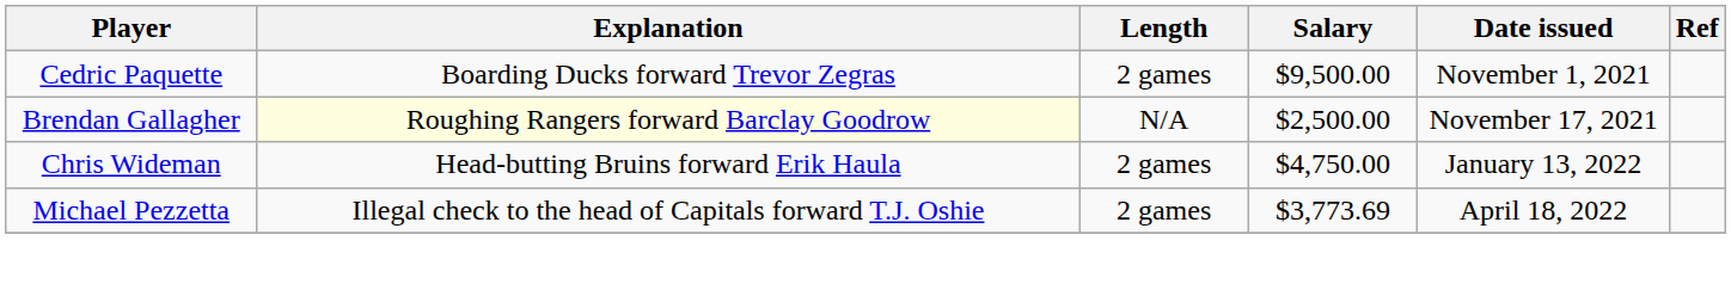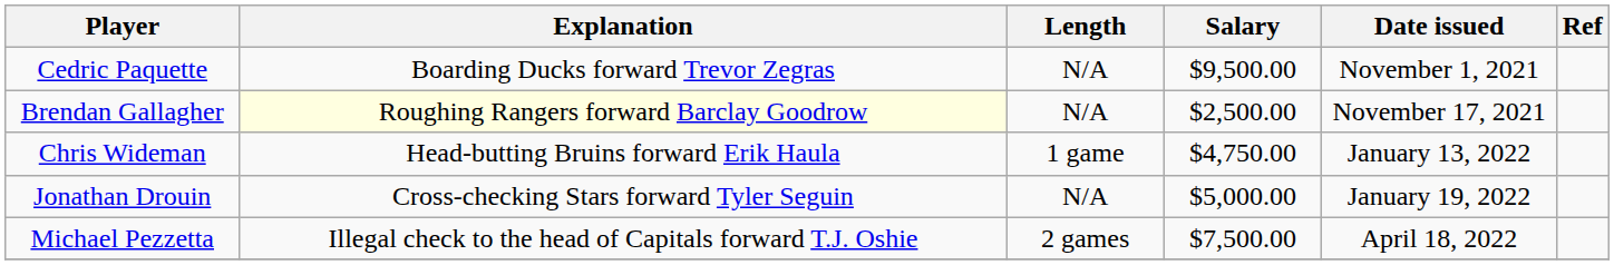Cedric Paquette | Length: 2 games -> N/A
Chris Wideman | Length: 2 games -> 1 game
+ row: Jonathan Drouin | Cross-checking Stars forward Tyler Seguin | N/A | $5,000.00 | January 19, 2022
Michael Pezzetta | Salary: $3,773.69 -> $7,500.00
